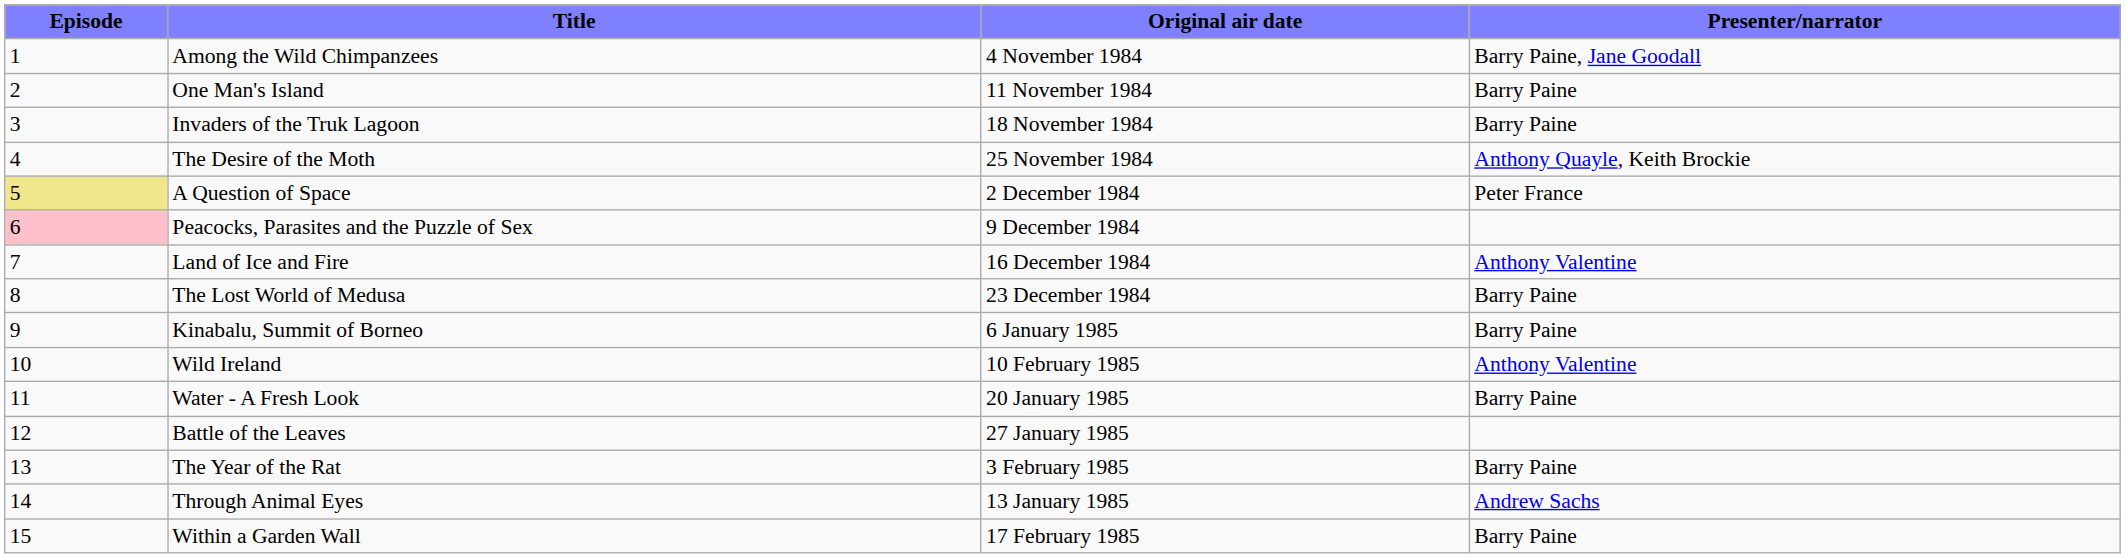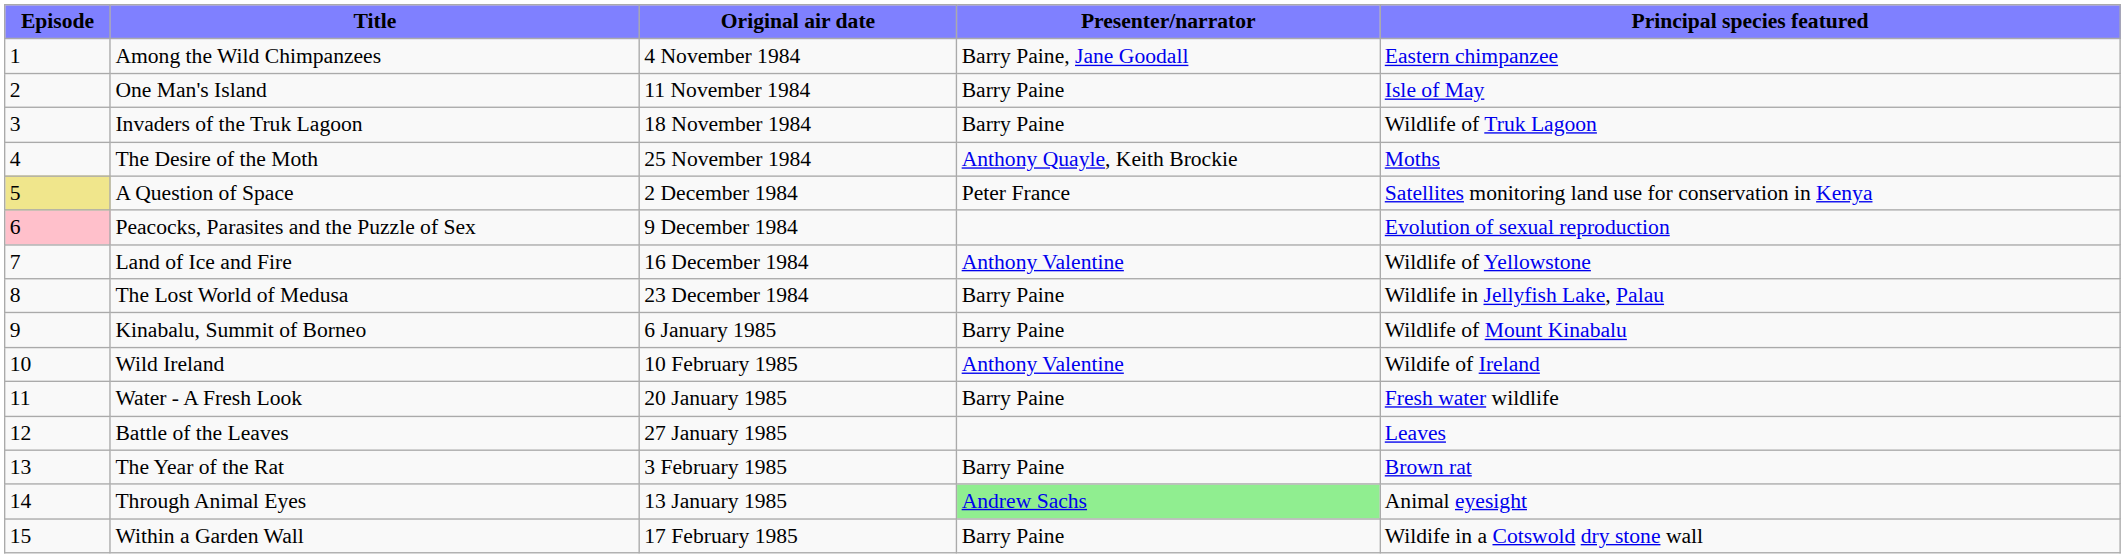+ column: Principal species featured | Eastern chimpanzee | Isle of May | Wildlife of Truk Lagoon | Moths | Satellites monitoring land use for conservation in Kenya | Evolution of sexual reproduction | Wildlife of Yellowstone | Wildlife in Jellyfish Lake, Palau | Wildlife of Mount Kinabalu | Wildife of Ireland | Fresh water wildlife | Leaves | Brown rat | Animal eyesight | Wildife in a Cotswold dry stone wall
Through Animal Eyes | Presenter/narrator: no background -> lightgreen background
